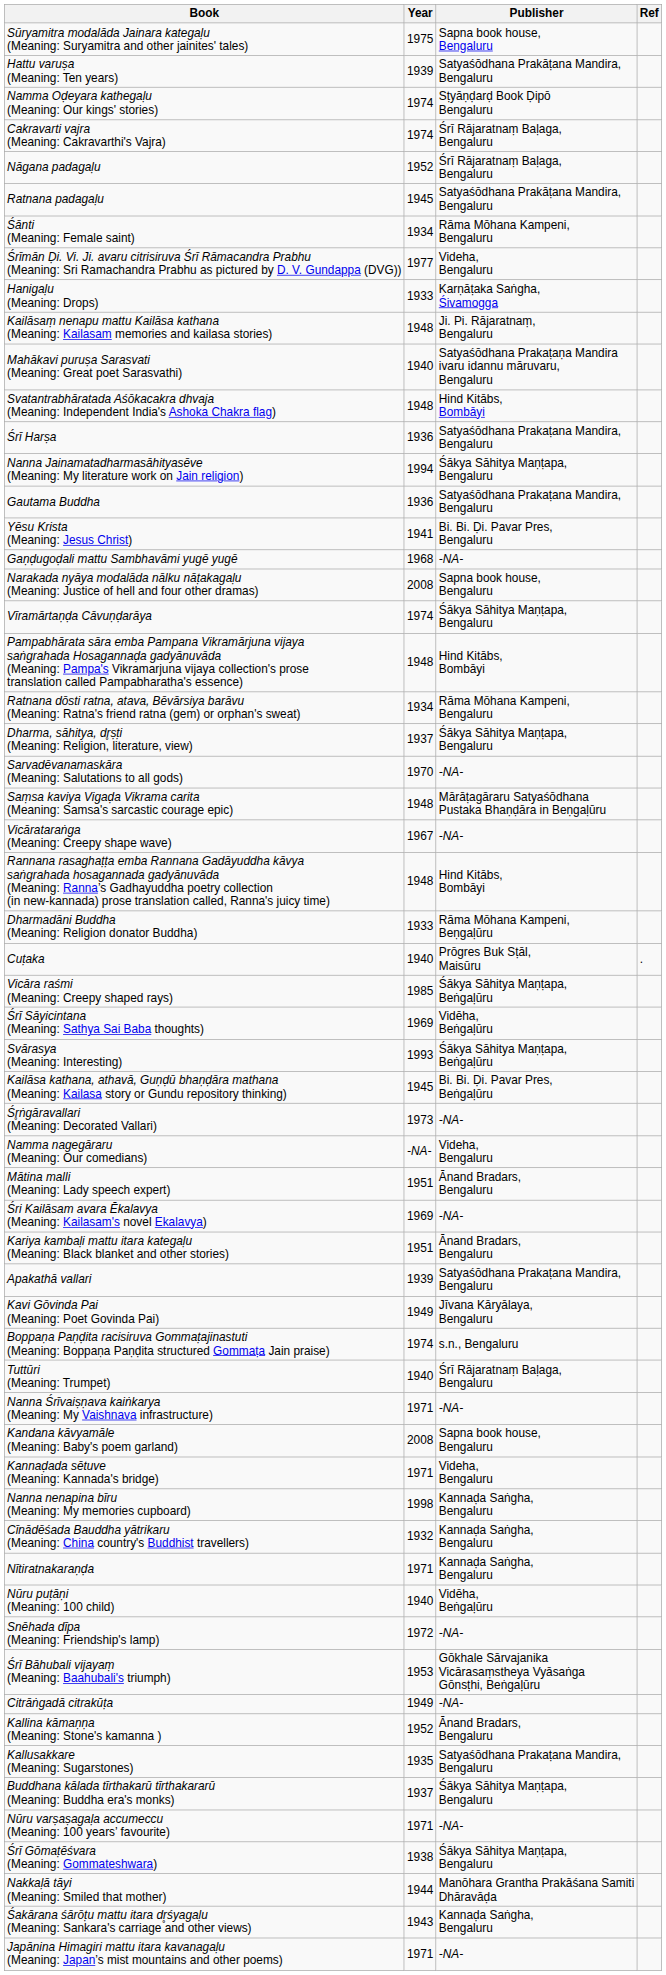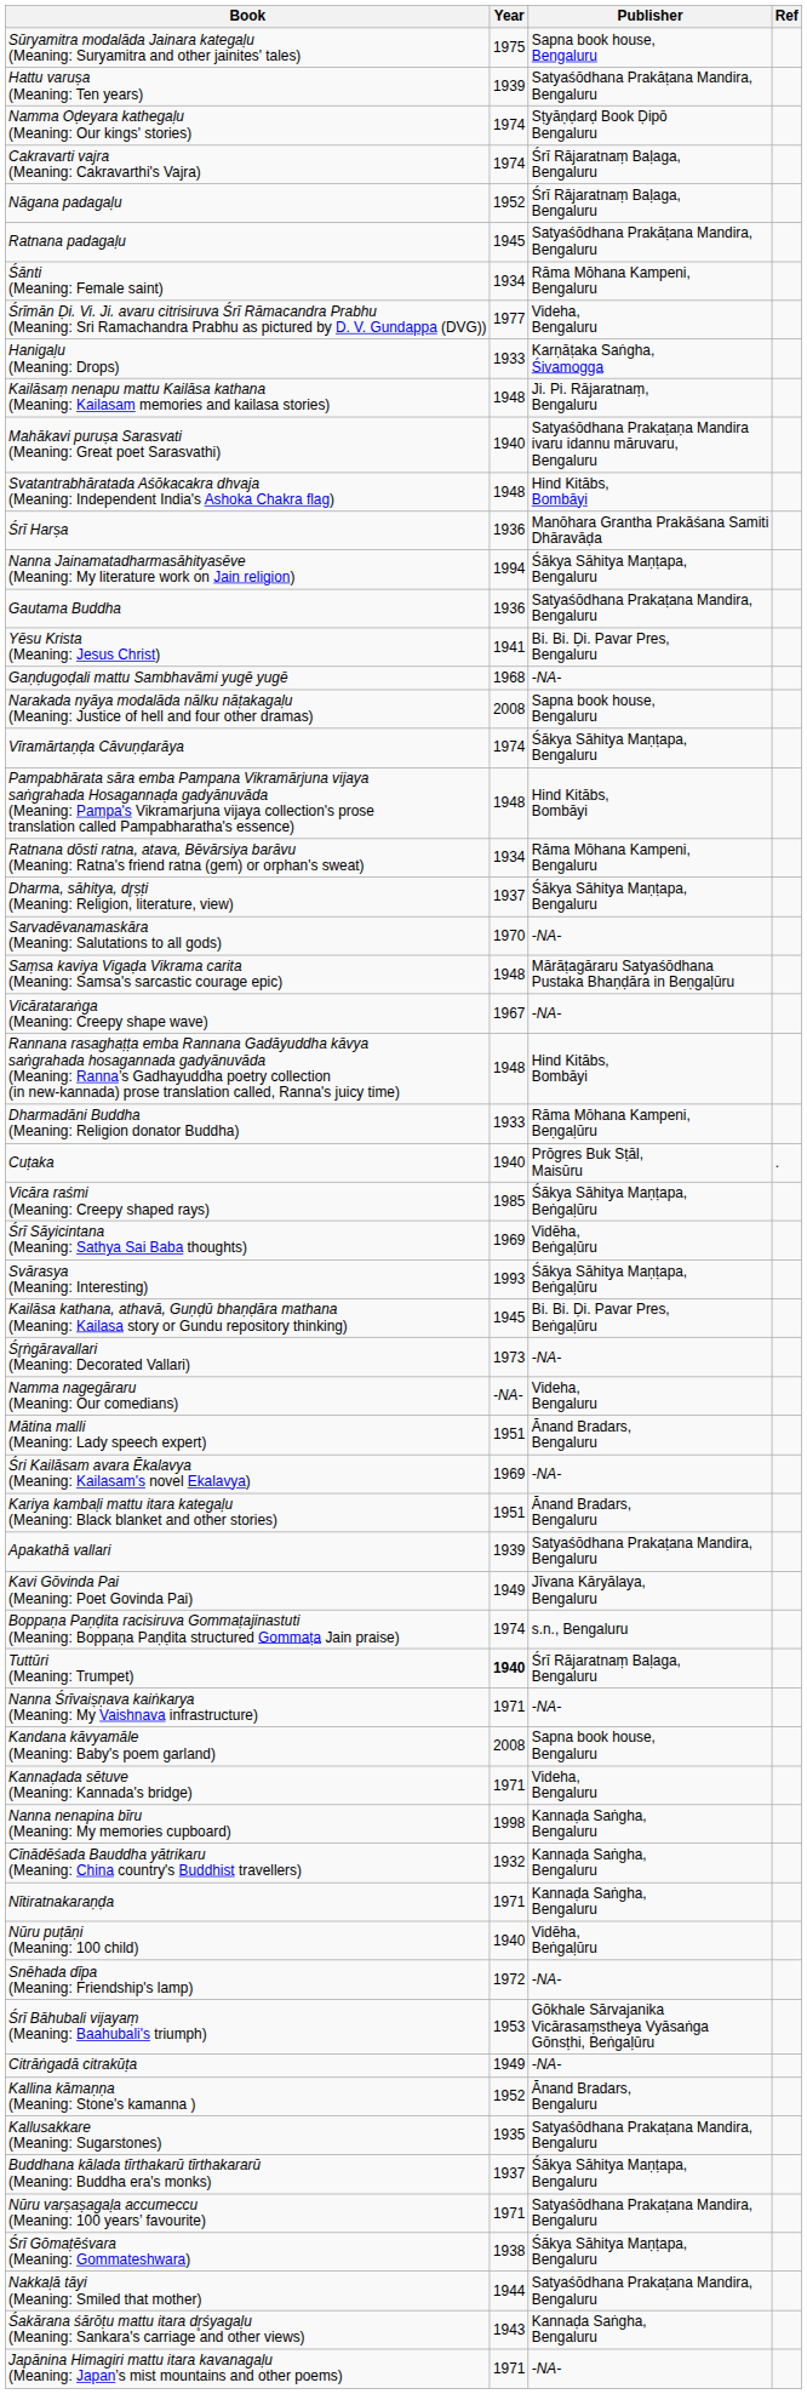Śrī Harṣa | Publisher: Satyaśōdhana Prakaṭana Mandira, Bengaluru -> Manōhara Grantha Prakāśana Samiti Dhāravāḍa
Tuttūri (Meaning: Trumpet) | Year: normal -> bold
Nūru varṣaṣagaḷa accumeccu (Meaning: 100 years’ favourite) | Publisher: -NA- -> Satyaśōdhana Prakaṭana Mandira, Bengaluru
Nakkaḷā tāyi (Meaning: Smiled that mother) | Publisher: Manōhara Grantha Prakāśana Samiti Dhāravāḍa -> Satyaśōdhana Prakaṭana Mandira, Bengaluru
